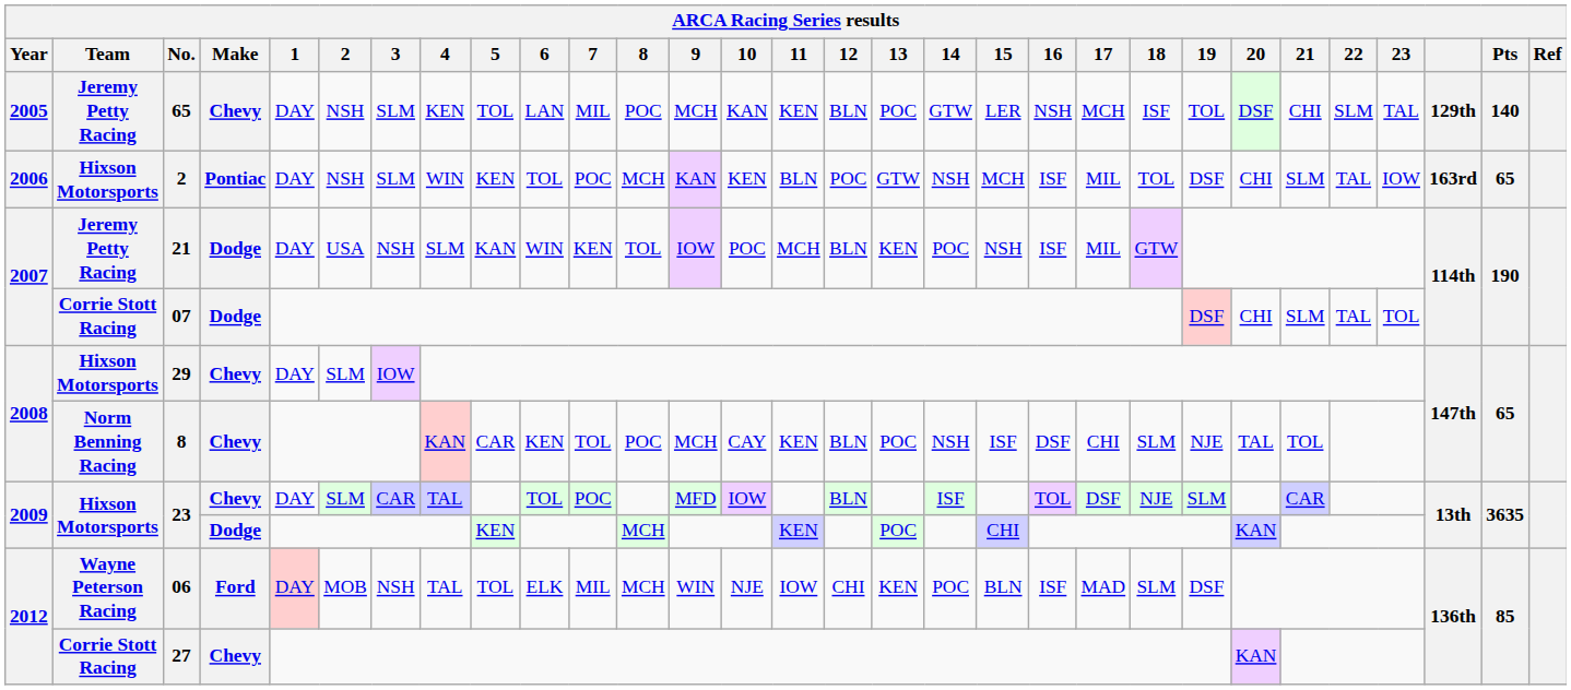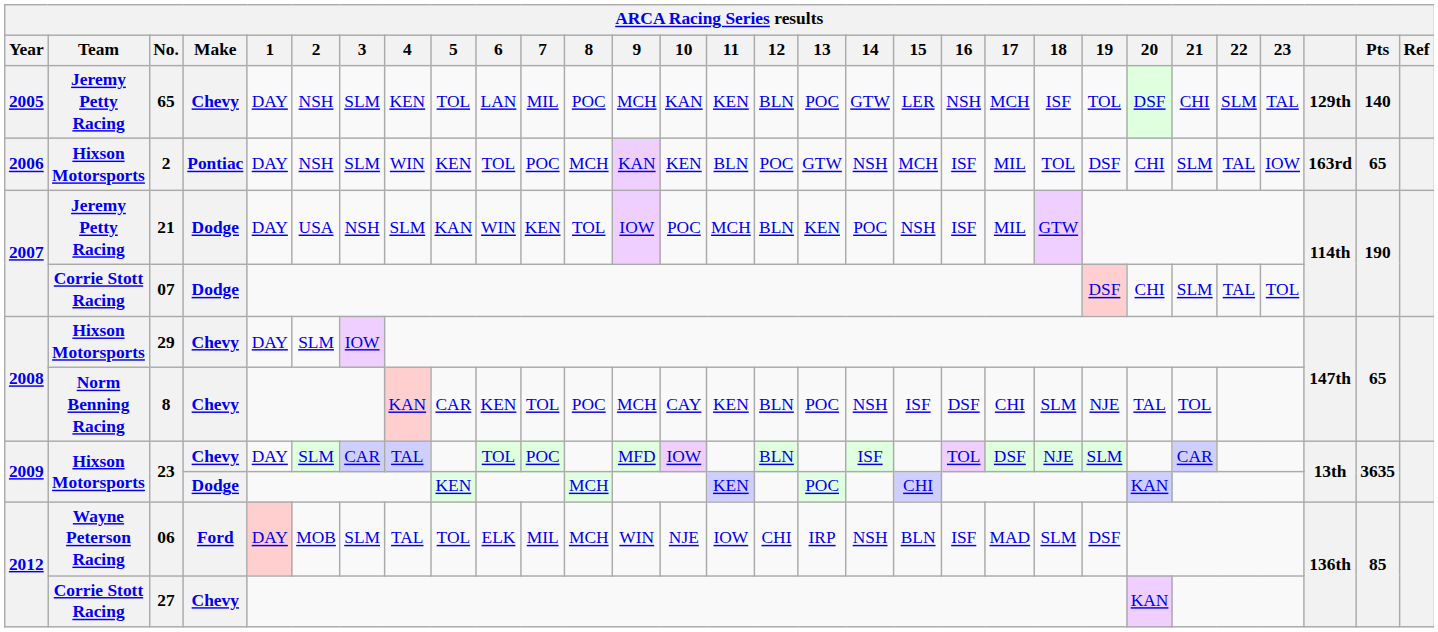06 | 3: NSH -> SLM
06 | 13: KEN -> IRP
06 | 14: POC -> NSH
